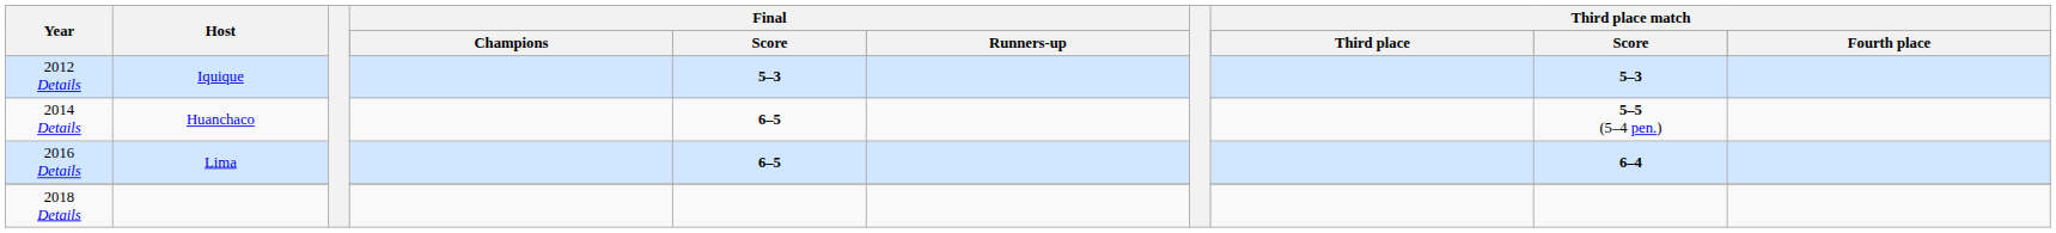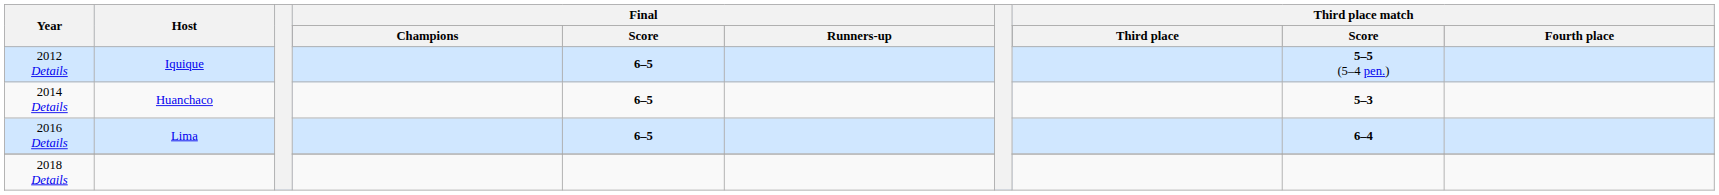2012 Details | Final / Score: 5–3 -> 6–5
2012 Details | Third place match / Score: 5–3 -> 5–5 (5–4 pen.)
2014 Details | Third place match / Score: 5–5 (5–4 pen.) -> 5–3
